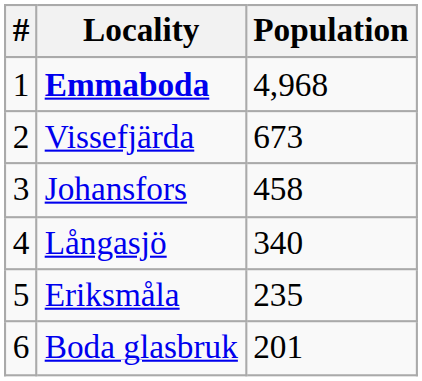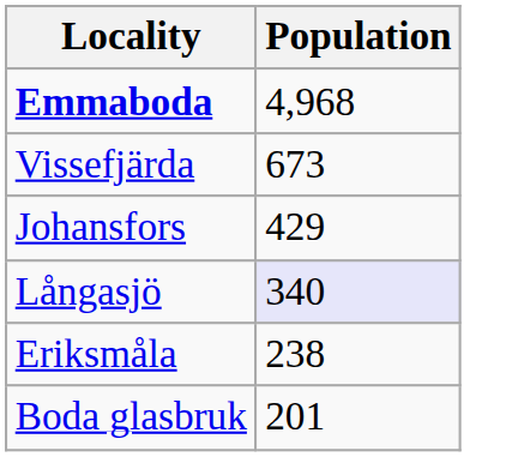- column: # | 1 | 2 | 3 | 4 | 5 | 6
Johansfors | Population: 458 -> 429
Långasjö | Population: no background -> lavender background
Eriksmåla | Population: 235 -> 238
